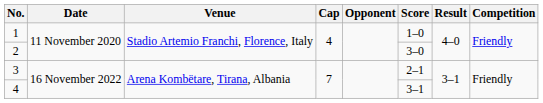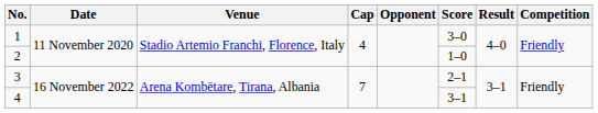1 | Score: 1–0 -> 3–0
2 | Score: 3–0 -> 1–0
